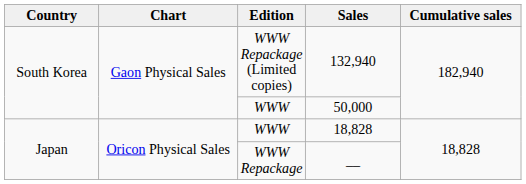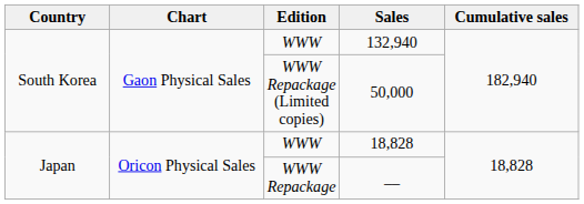132,940 | Edition: WWW Repackage (Limited copies) -> WWW
50,000 | Edition: WWW -> WWW Repackage (Limited copies)
